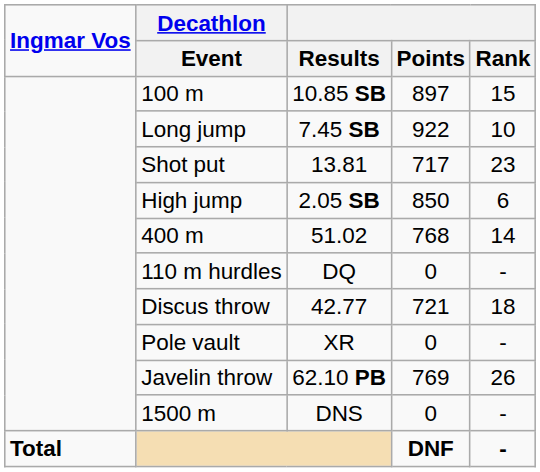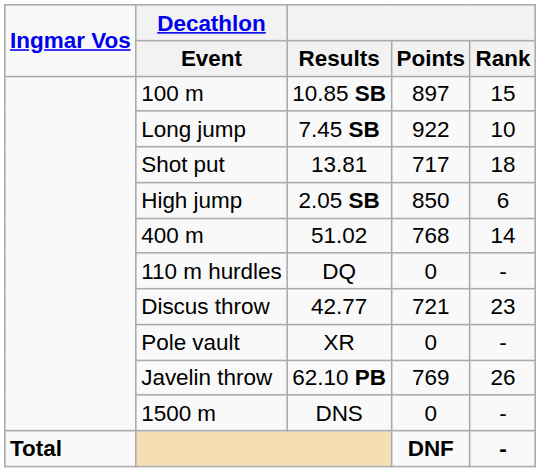Shot put | Rank: 23 -> 18
Discus throw | Rank: 18 -> 23
